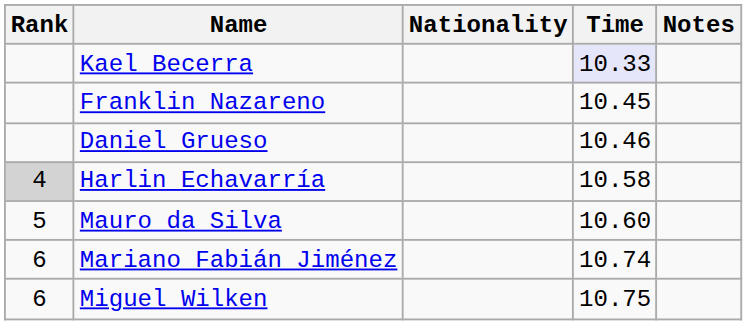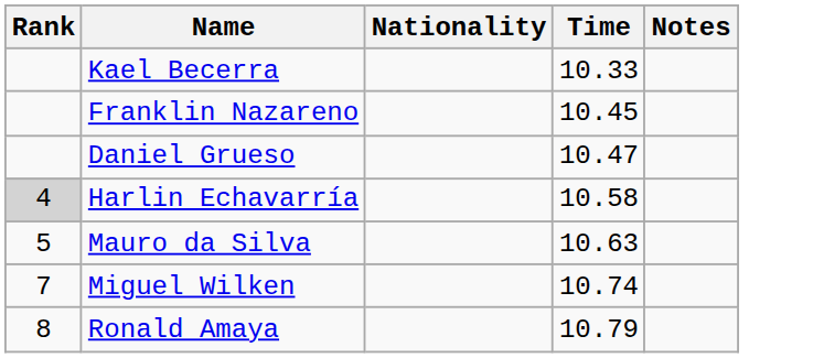Kael Becerra | Time: lavender background -> no background
Daniel Grueso | Time: 10.46 -> 10.47
Mauro da Silva | Time: 10.60 -> 10.63
- row: 6 | Mariano Fabián Jiménez | 10.74
Miguel Wilken | Rank: 6 -> 7
Miguel Wilken | Time: 10.75 -> 10.74
+ row: 8 | Ronald Amaya | 10.79
